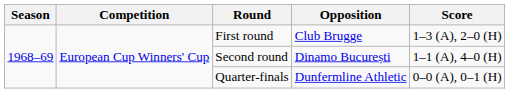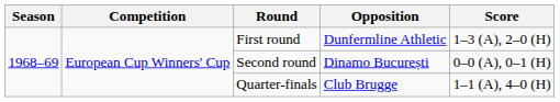First round | Opposition: Club Brugge -> Dunfermline Athletic
Second round | Score: 1–1 (A), 4–0 (H) -> 0–0 (A), 0–1 (H)
Quarter-finals | Opposition: Dunfermline Athletic -> Club Brugge
Quarter-finals | Score: 0–0 (A), 0–1 (H) -> 1–1 (A), 4–0 (H)
